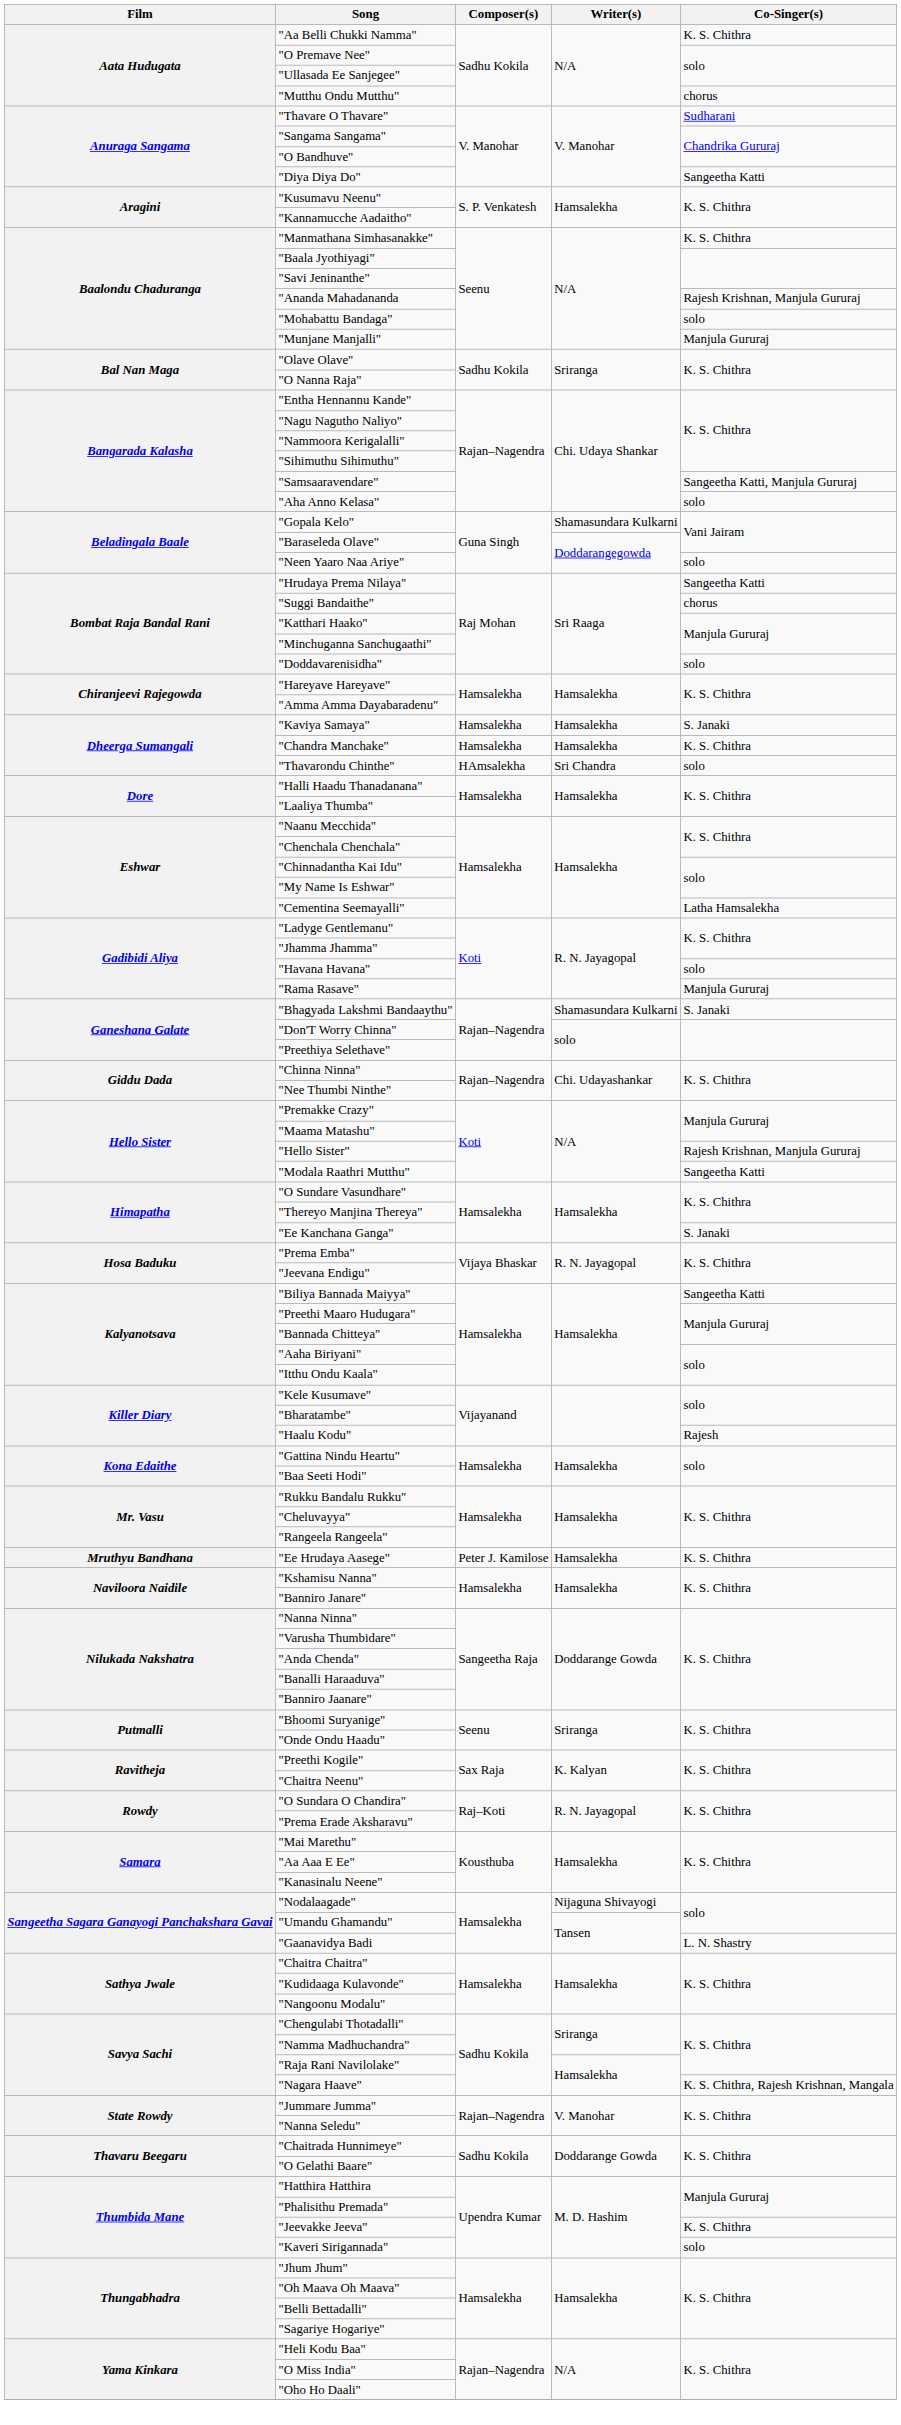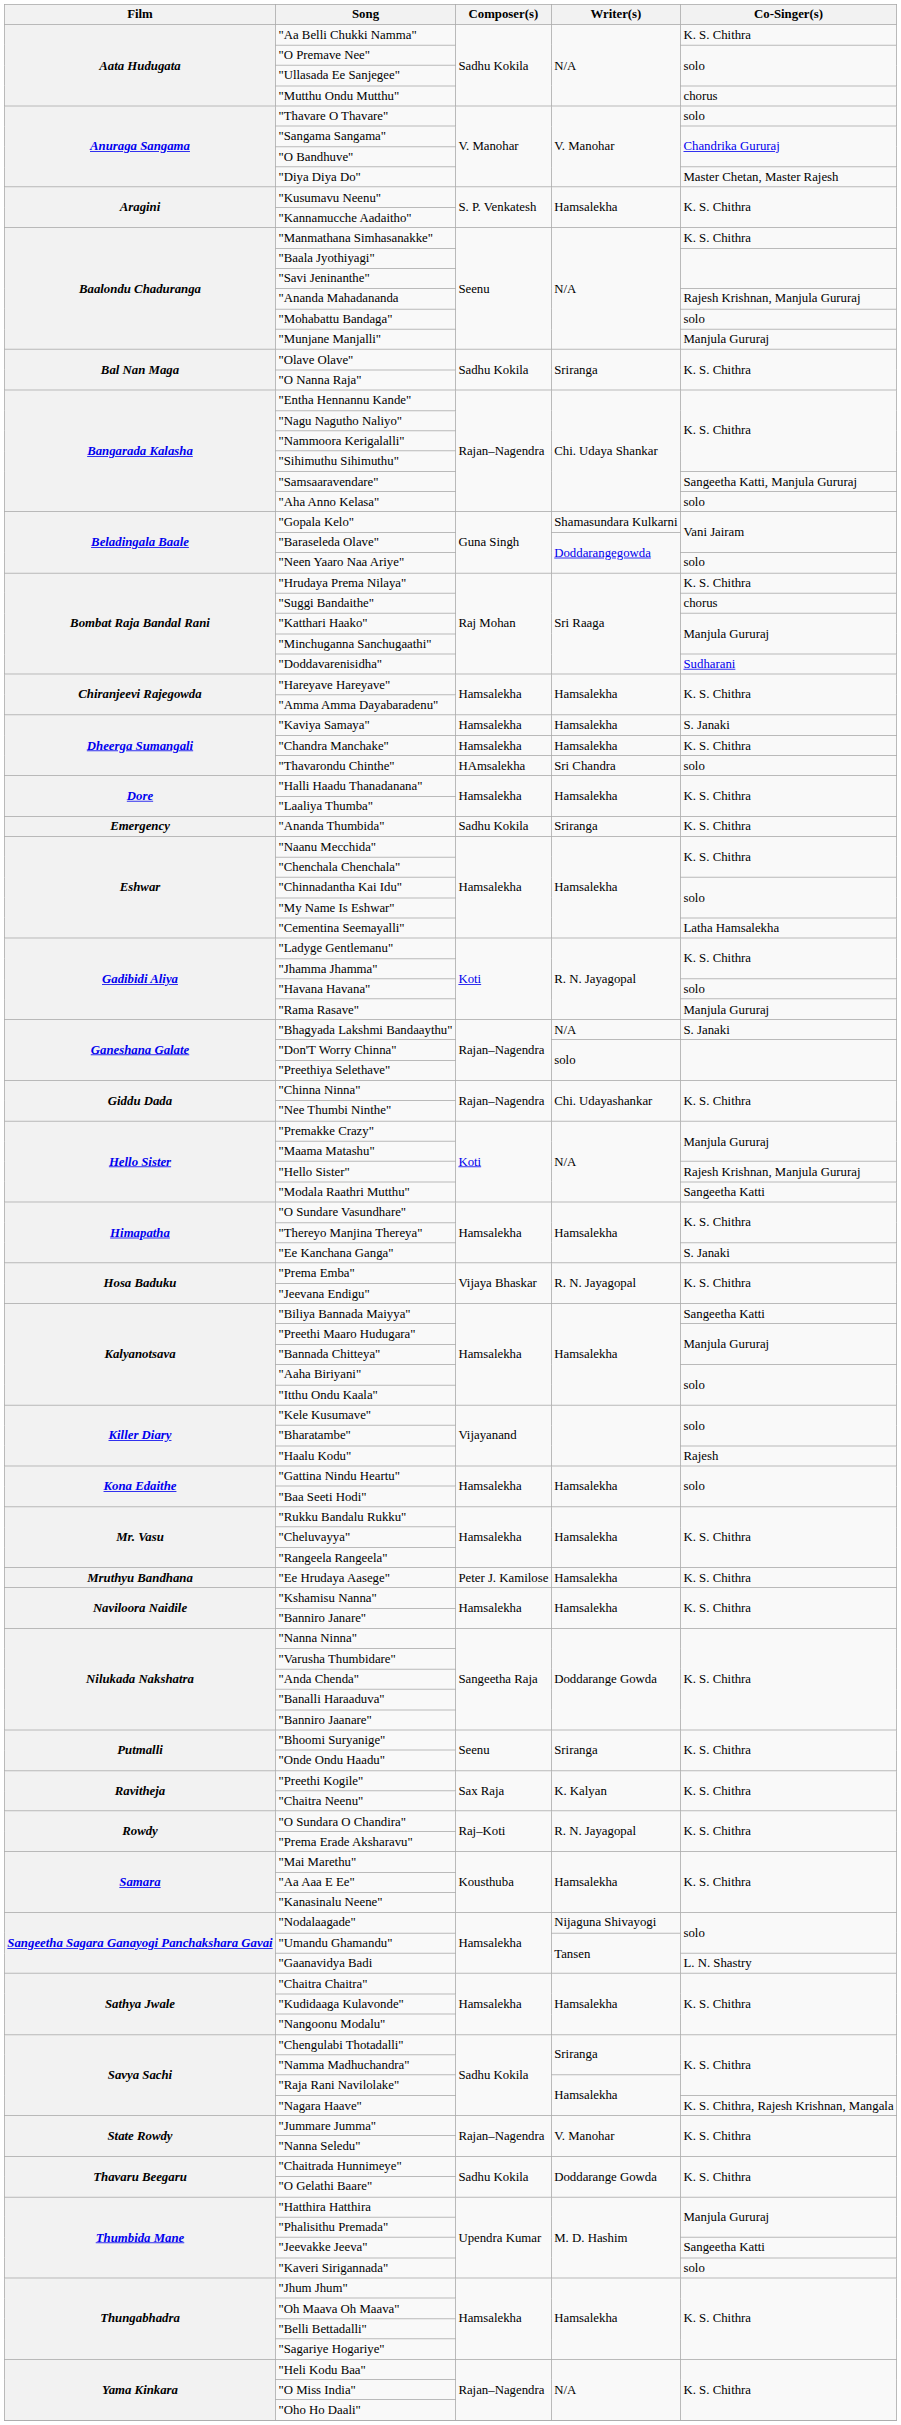"Thavare O Thavare" | Co-Singer(s): Sudharani -> solo
"Diya Diya Do" | Co-Singer(s): Sangeetha Katti -> Master Chetan, Master Rajesh
"Hrudaya Prema Nilaya" | Co-Singer(s): Sangeetha Katti -> K. S. Chithra
"Doddavarenisidha" | Co-Singer(s): solo -> Sudharani
+ row: Emergency | "Ananda Thumbida" | Sadhu Kokila | Sriranga | K. S. Chithra
"Bhagyada Lakshmi Bandaaythu" | Writer(s): Shamasundara Kulkarni -> N/A
"Jeevakke Jeeva" | Co-Singer(s): K. S. Chithra -> Sangeetha Katti
